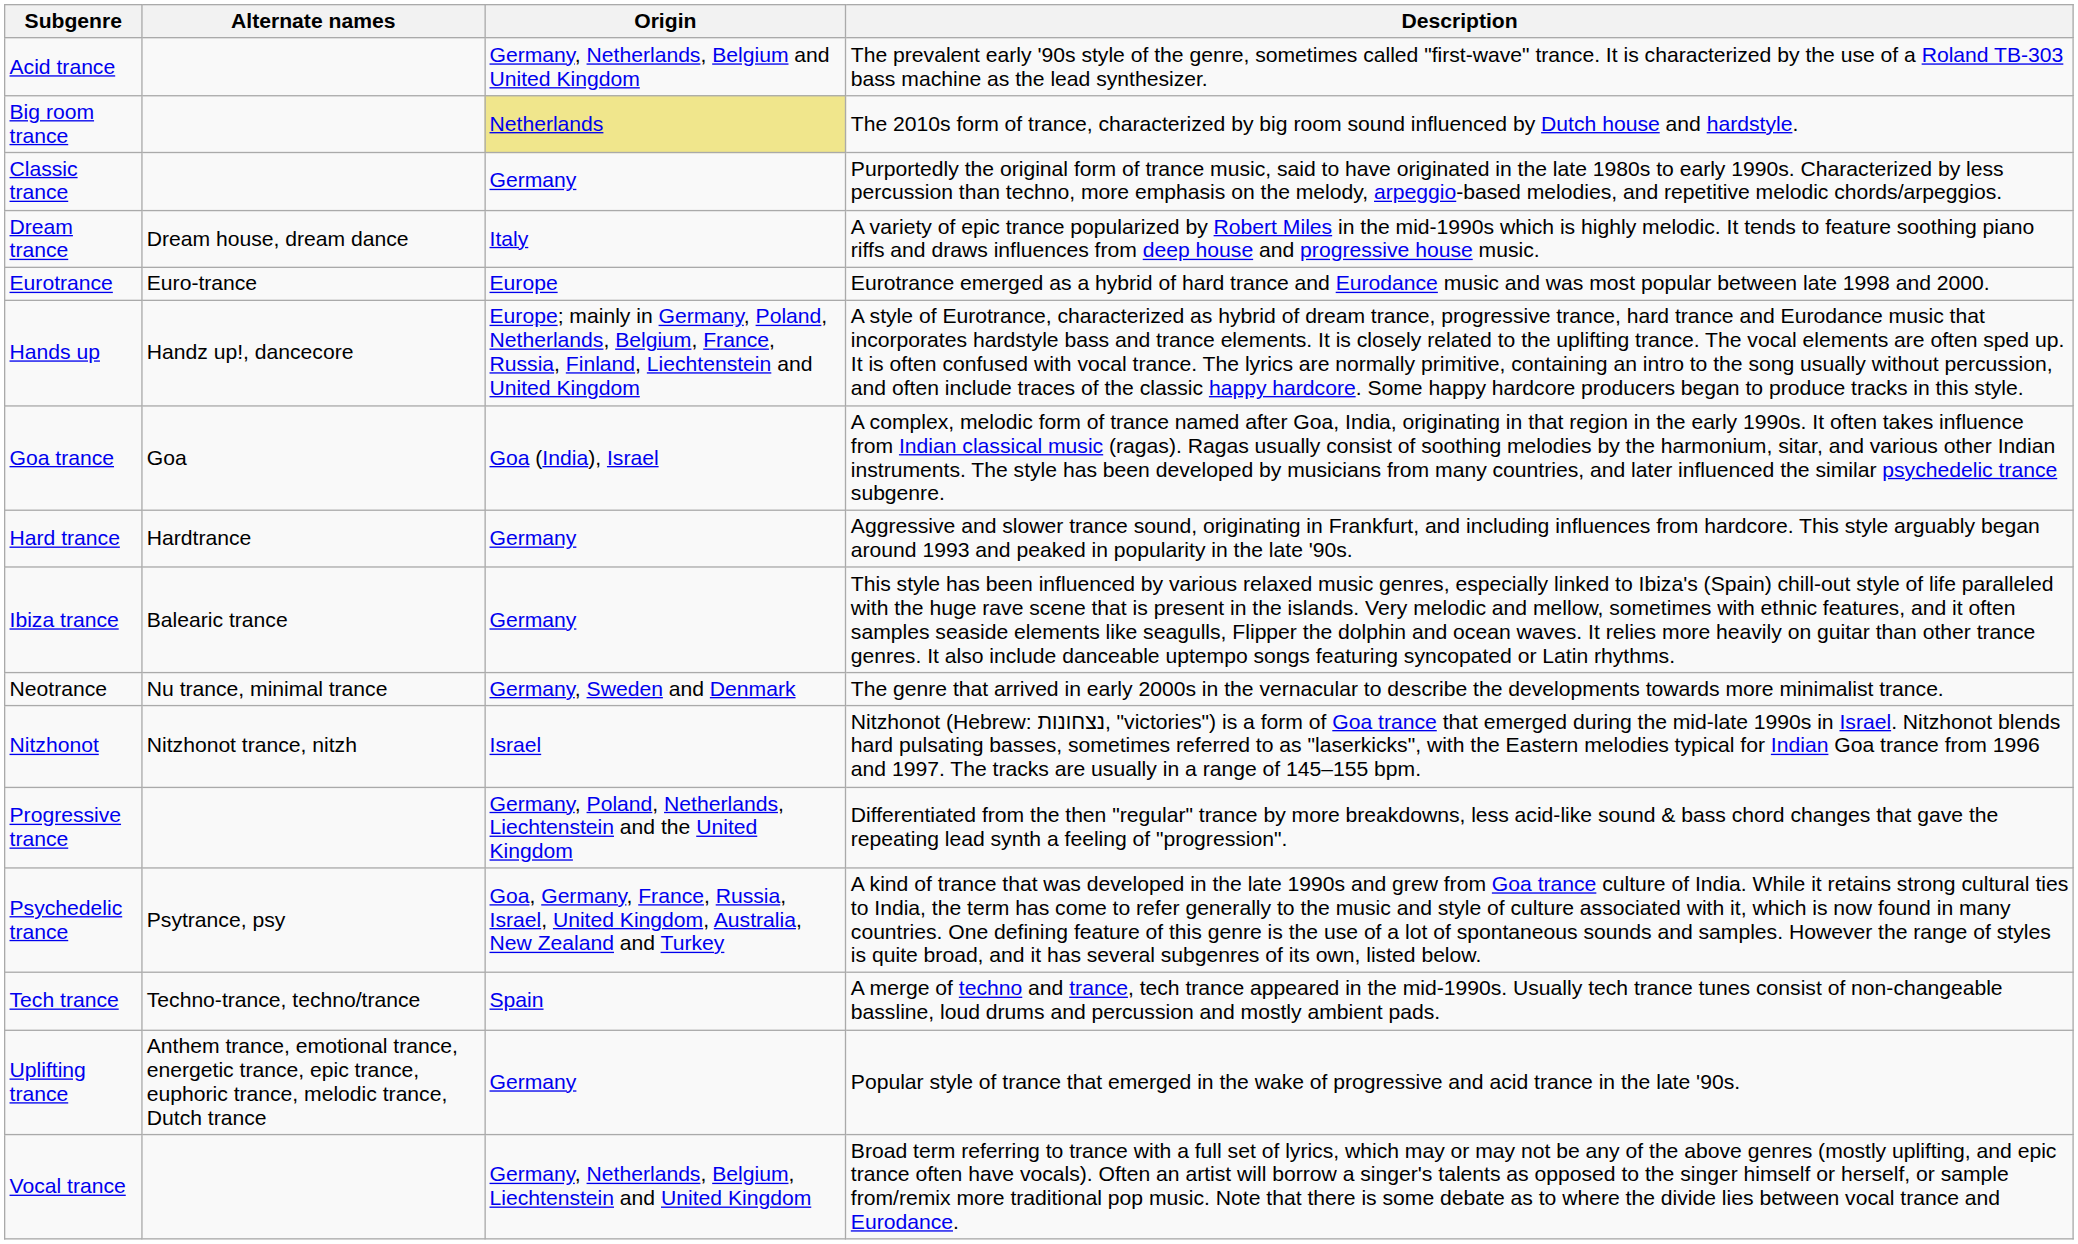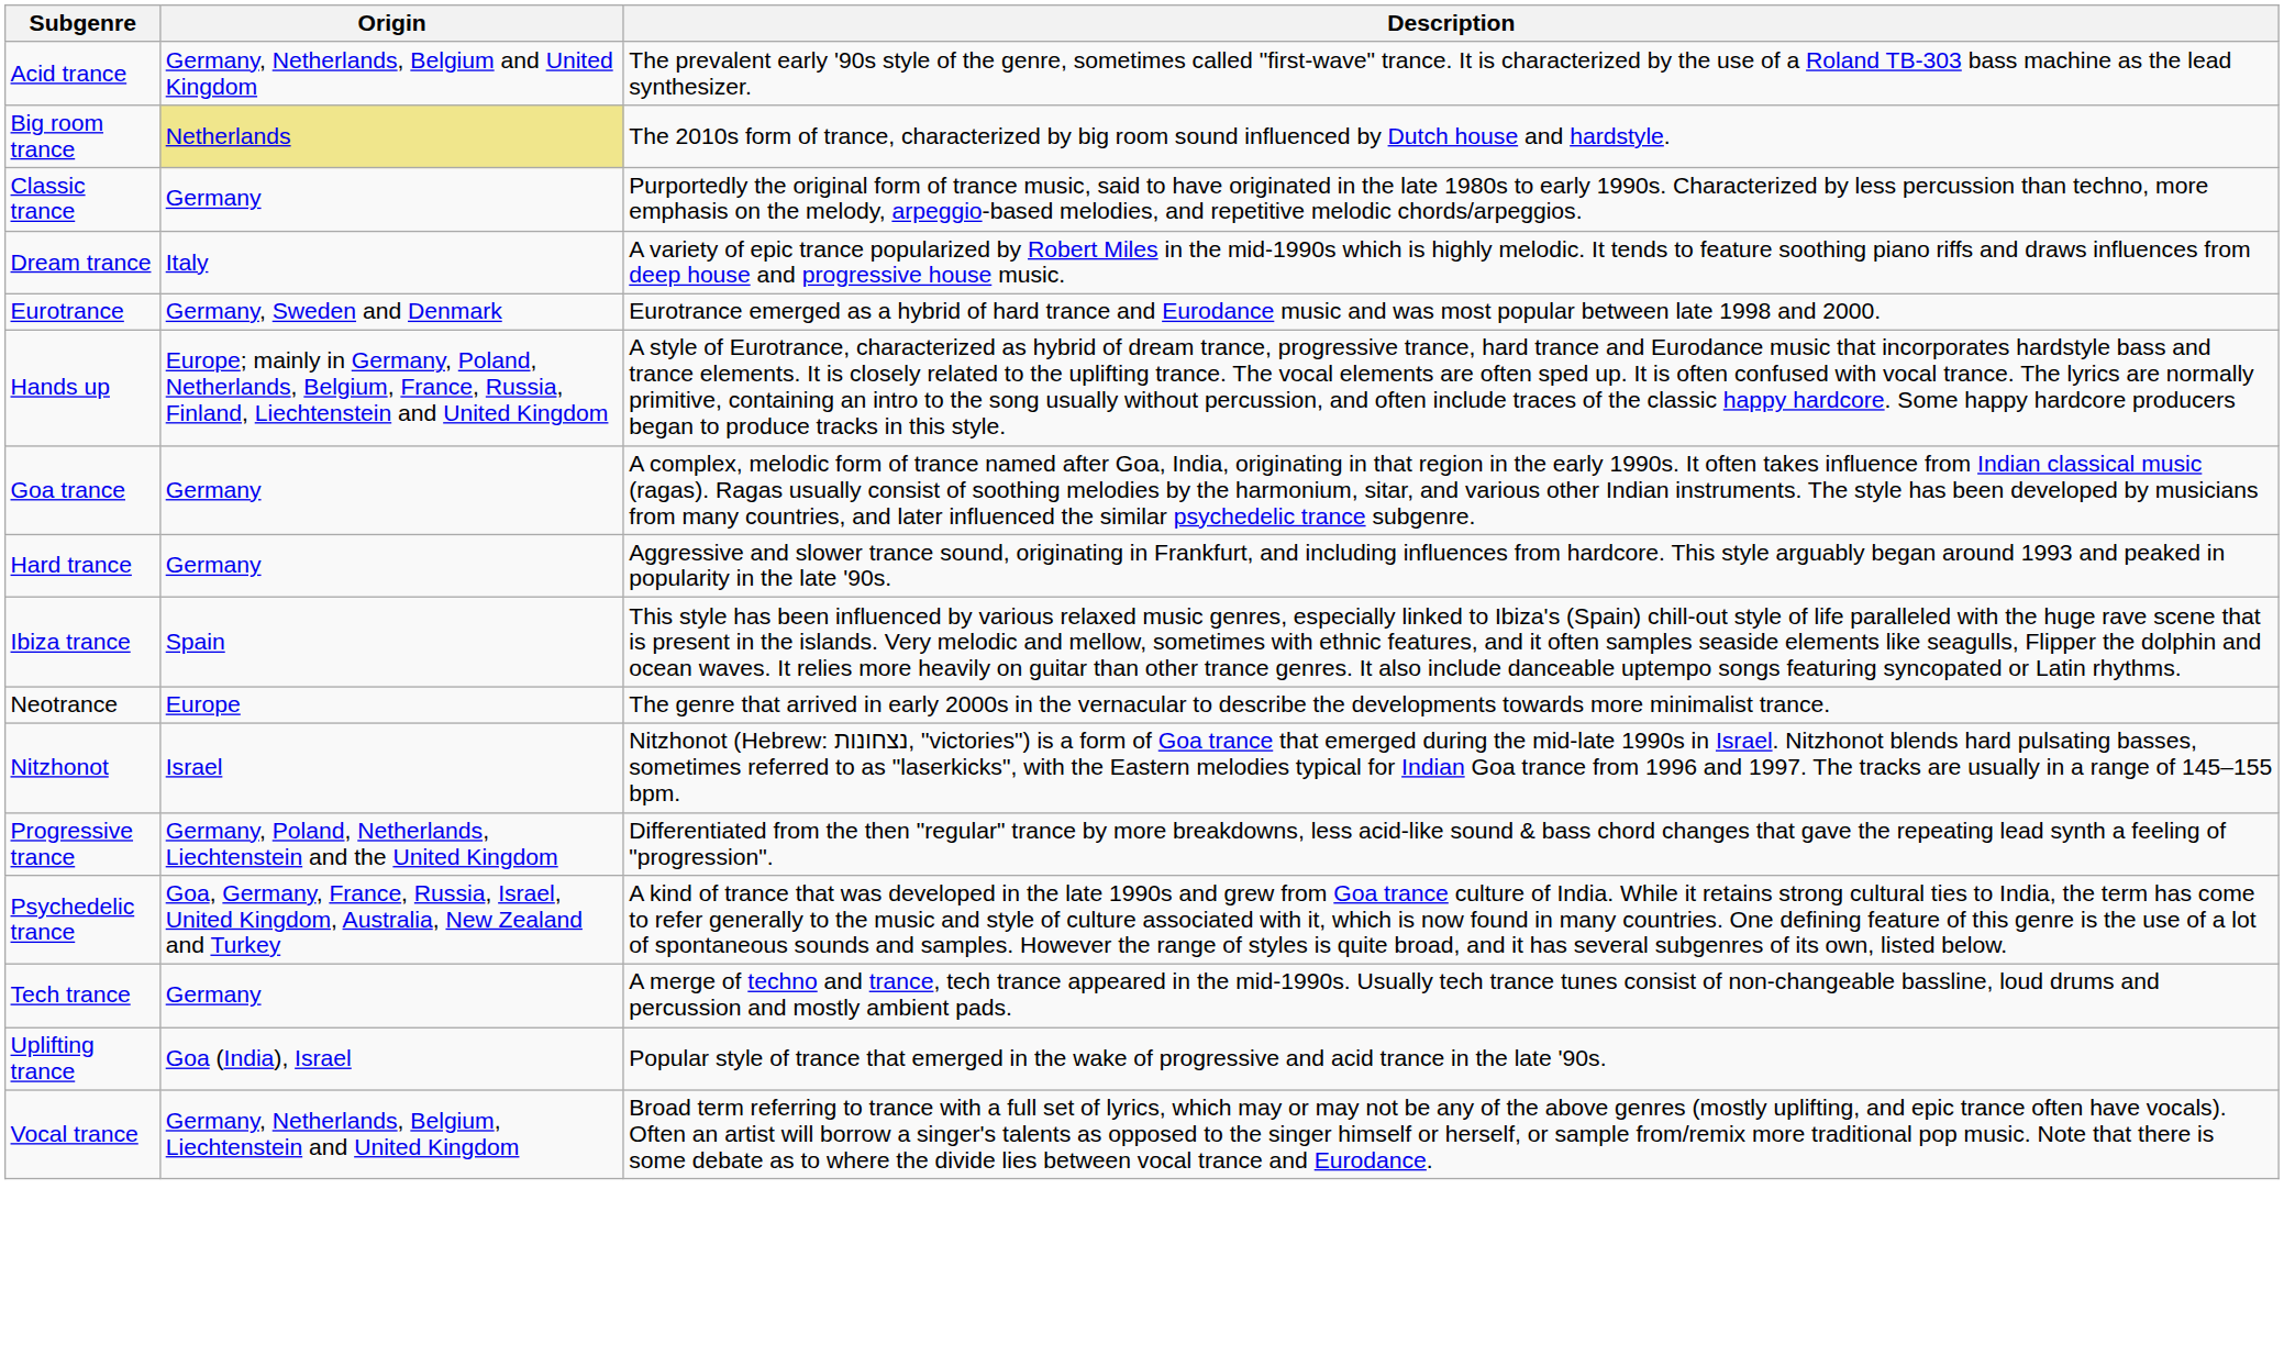- column: Alternate names | Dream house, dream dance | Euro-trance | Handz up!, dancecore | Goa | Hardtrance | Balearic trance | Nu trance, minimal trance | Nitzhonot trance, nitzh | Psytrance, psy | Techno-trance, techno/trance | Anthem trance, emotional trance, energetic trance, epic trance, euphoric trance, melodic trance, Dutch trance
Eurotrance | Origin: Europe -> Germany, Sweden and Denmark
Goa trance | Origin: Goa (India), Israel -> Germany
Ibiza trance | Origin: Germany -> Spain
Neotrance | Origin: Germany, Sweden and Denmark -> Europe
Tech trance | Origin: Spain -> Germany
Uplifting trance | Origin: Germany -> Goa (India), Israel
